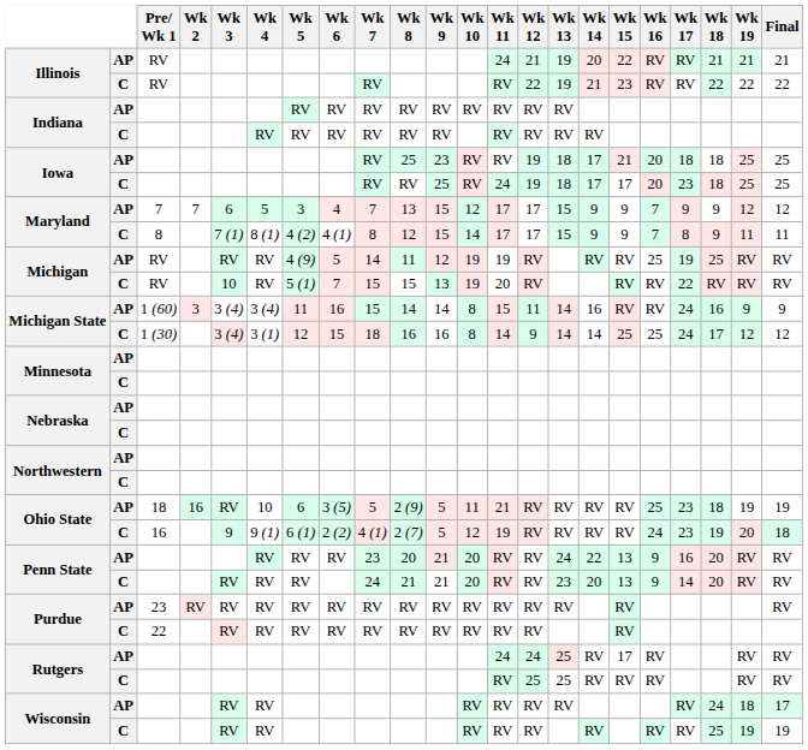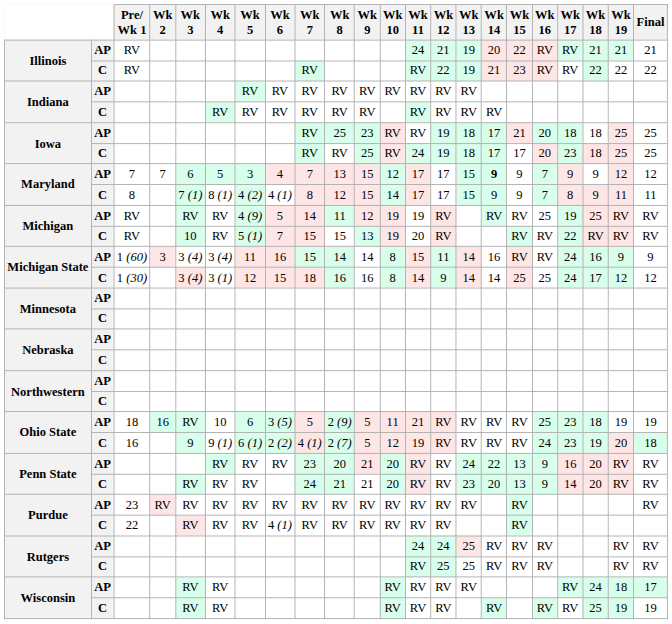Maryland / AP | Wk 14: normal -> bold
Purdue / C | Wk 6: RV -> 4 (1)
Rutgers / AP | Wk 15: 17 -> RV
